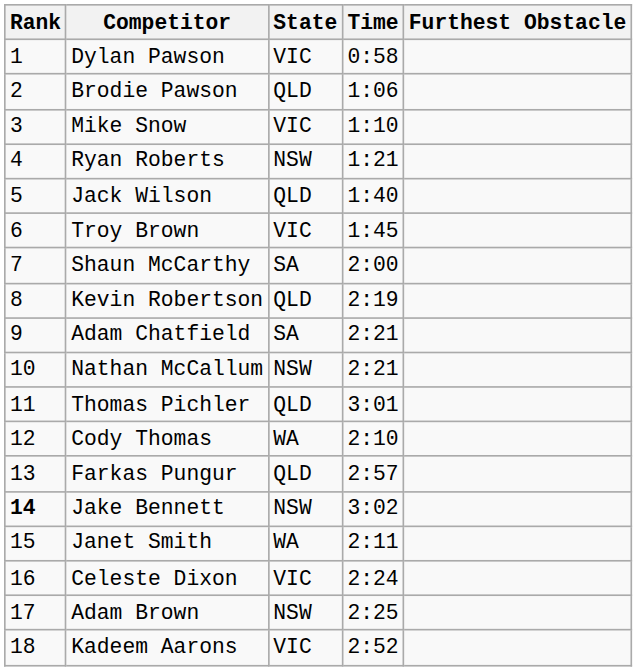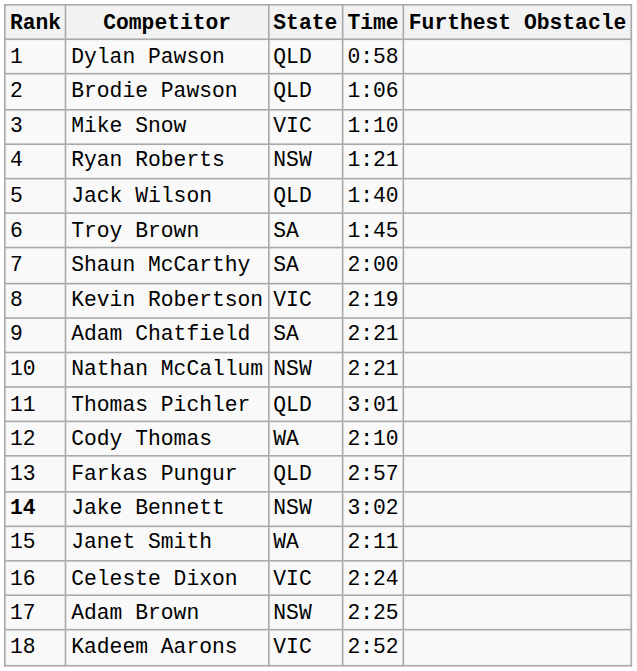Dylan Pawson | State: VIC -> QLD
Troy Brown | State: VIC -> SA
Kevin Robertson | State: QLD -> VIC
